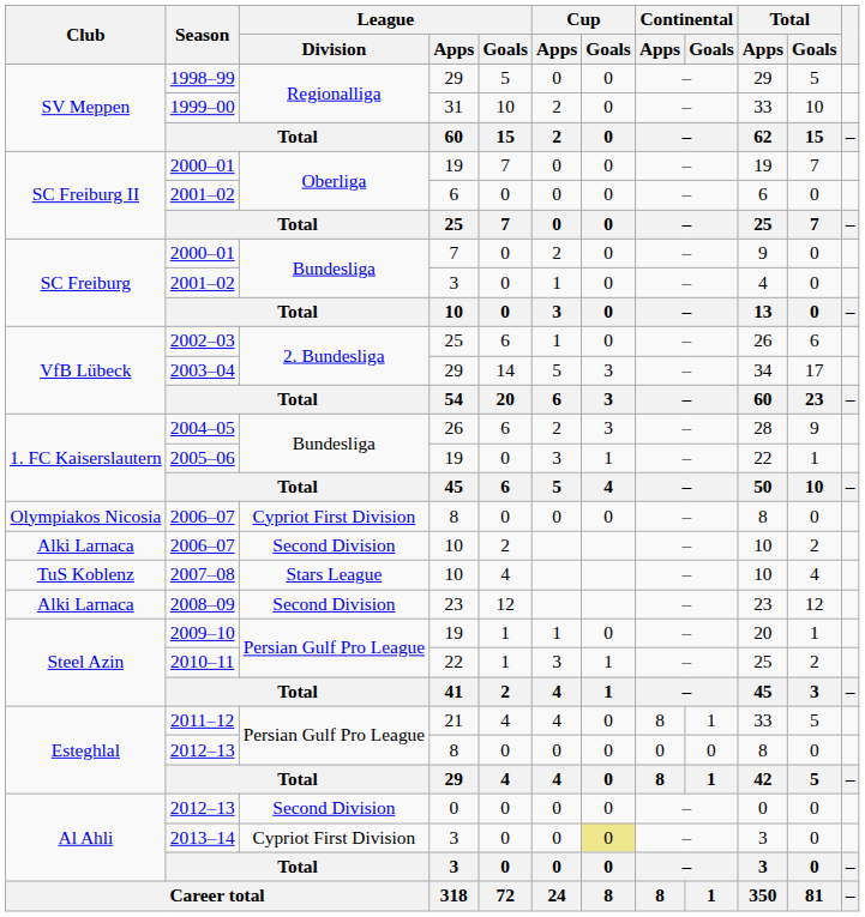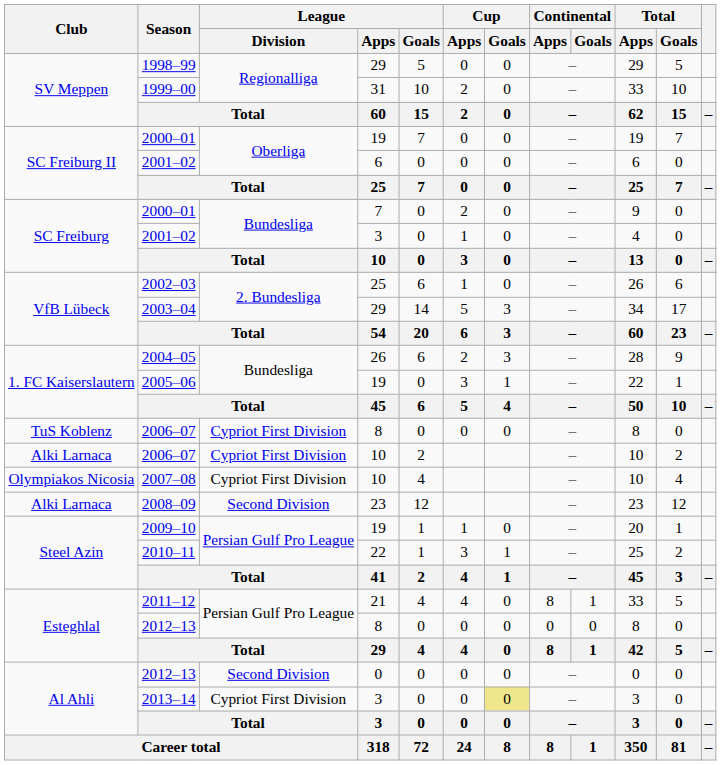2006–07 / 8 | Club: Olympiakos Nicosia -> TuS Koblenz
2006–07 / 10 | League / Division: Second Division -> Cypriot First Division
2007–08 | Club: TuS Koblenz -> Olympiakos Nicosia
2007–08 | League / Division: Stars League -> Cypriot First Division
